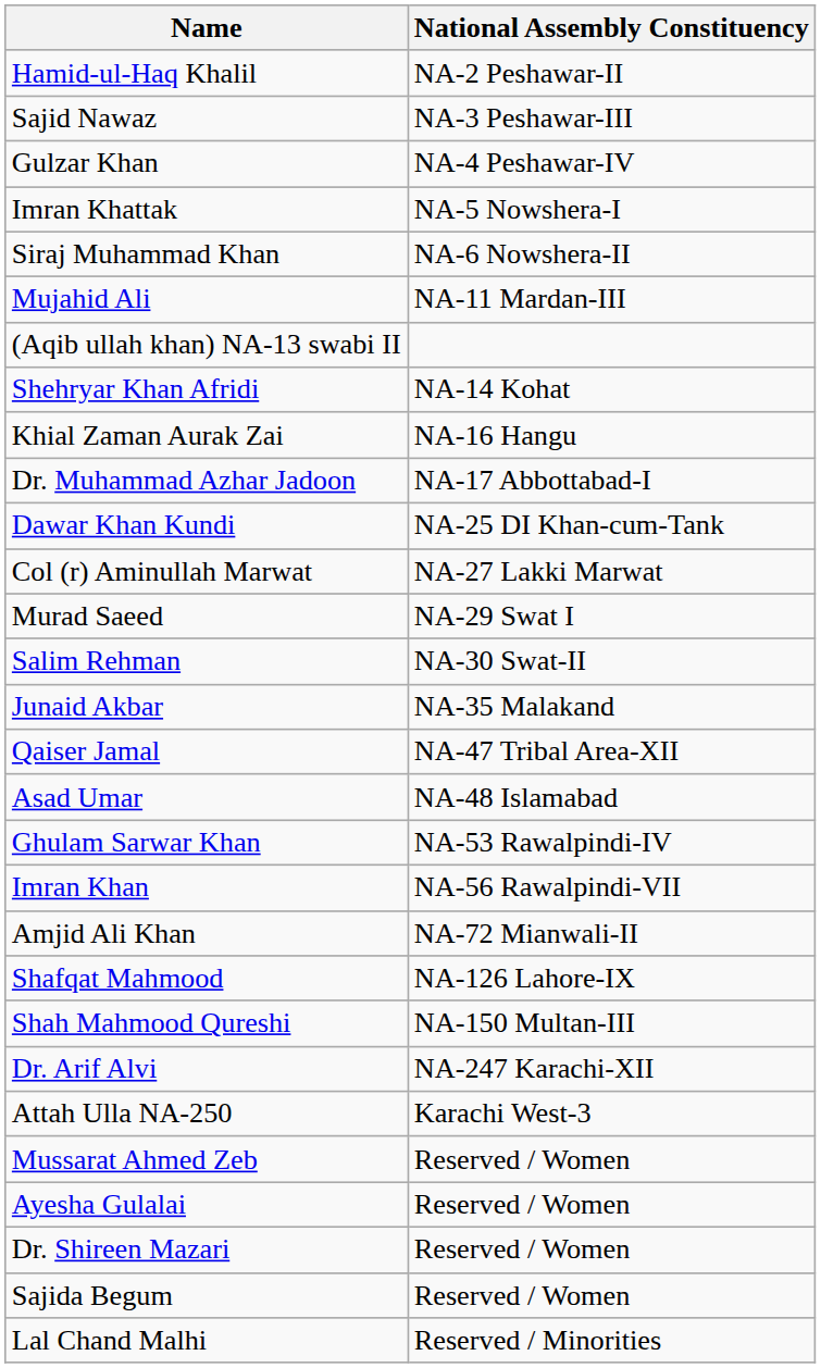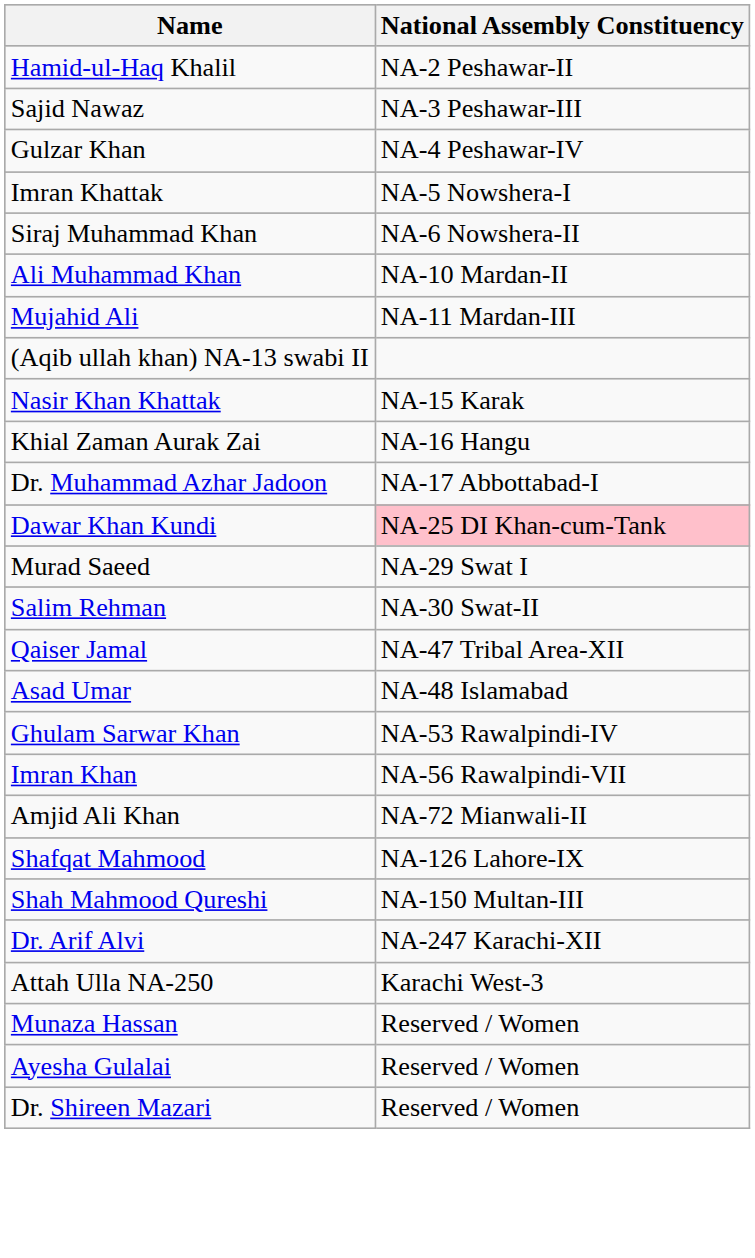+ row: Ali Muhammad Khan | NA-10 Mardan-II
- row: Shehryar Khan Afridi | NA-14 Kohat
+ row: Nasir Khan Khattak | NA-15 Karak
Dawar Khan Kundi | National Assembly Constituency: no background -> pink background
- row: Col (r) Aminullah Marwat | NA-27 Lakki Marwat
- row: Junaid Akbar | NA-35 Malakand
+ row: Munaza Hassan | Reserved / Women
- row: Mussarat Ahmed Zeb | Reserved / Women
- row: Sajida Begum | Reserved / Women
- row: Lal Chand Malhi | Reserved / Minorities
